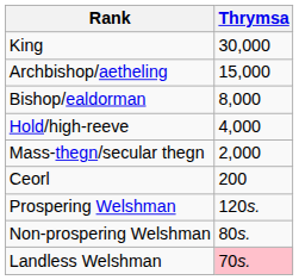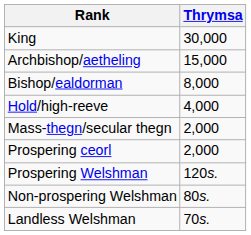+ row: Prospering ceorl | 2,000
- row: Ceorl | 200
Landless Welshman | Thrymsa: pink background -> no background
